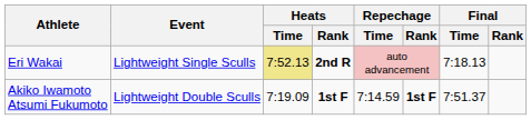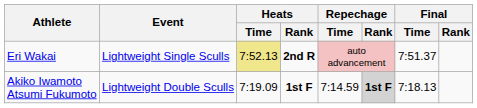Eri Wakai | Final / Time: 7:18.13 -> 7:51.37
Akiko Iwamoto Atsumi Fukumoto | Repechage / Rank: no background -> lightgrey background
Akiko Iwamoto Atsumi Fukumoto | Final / Time: 7:51.37 -> 7:18.13
